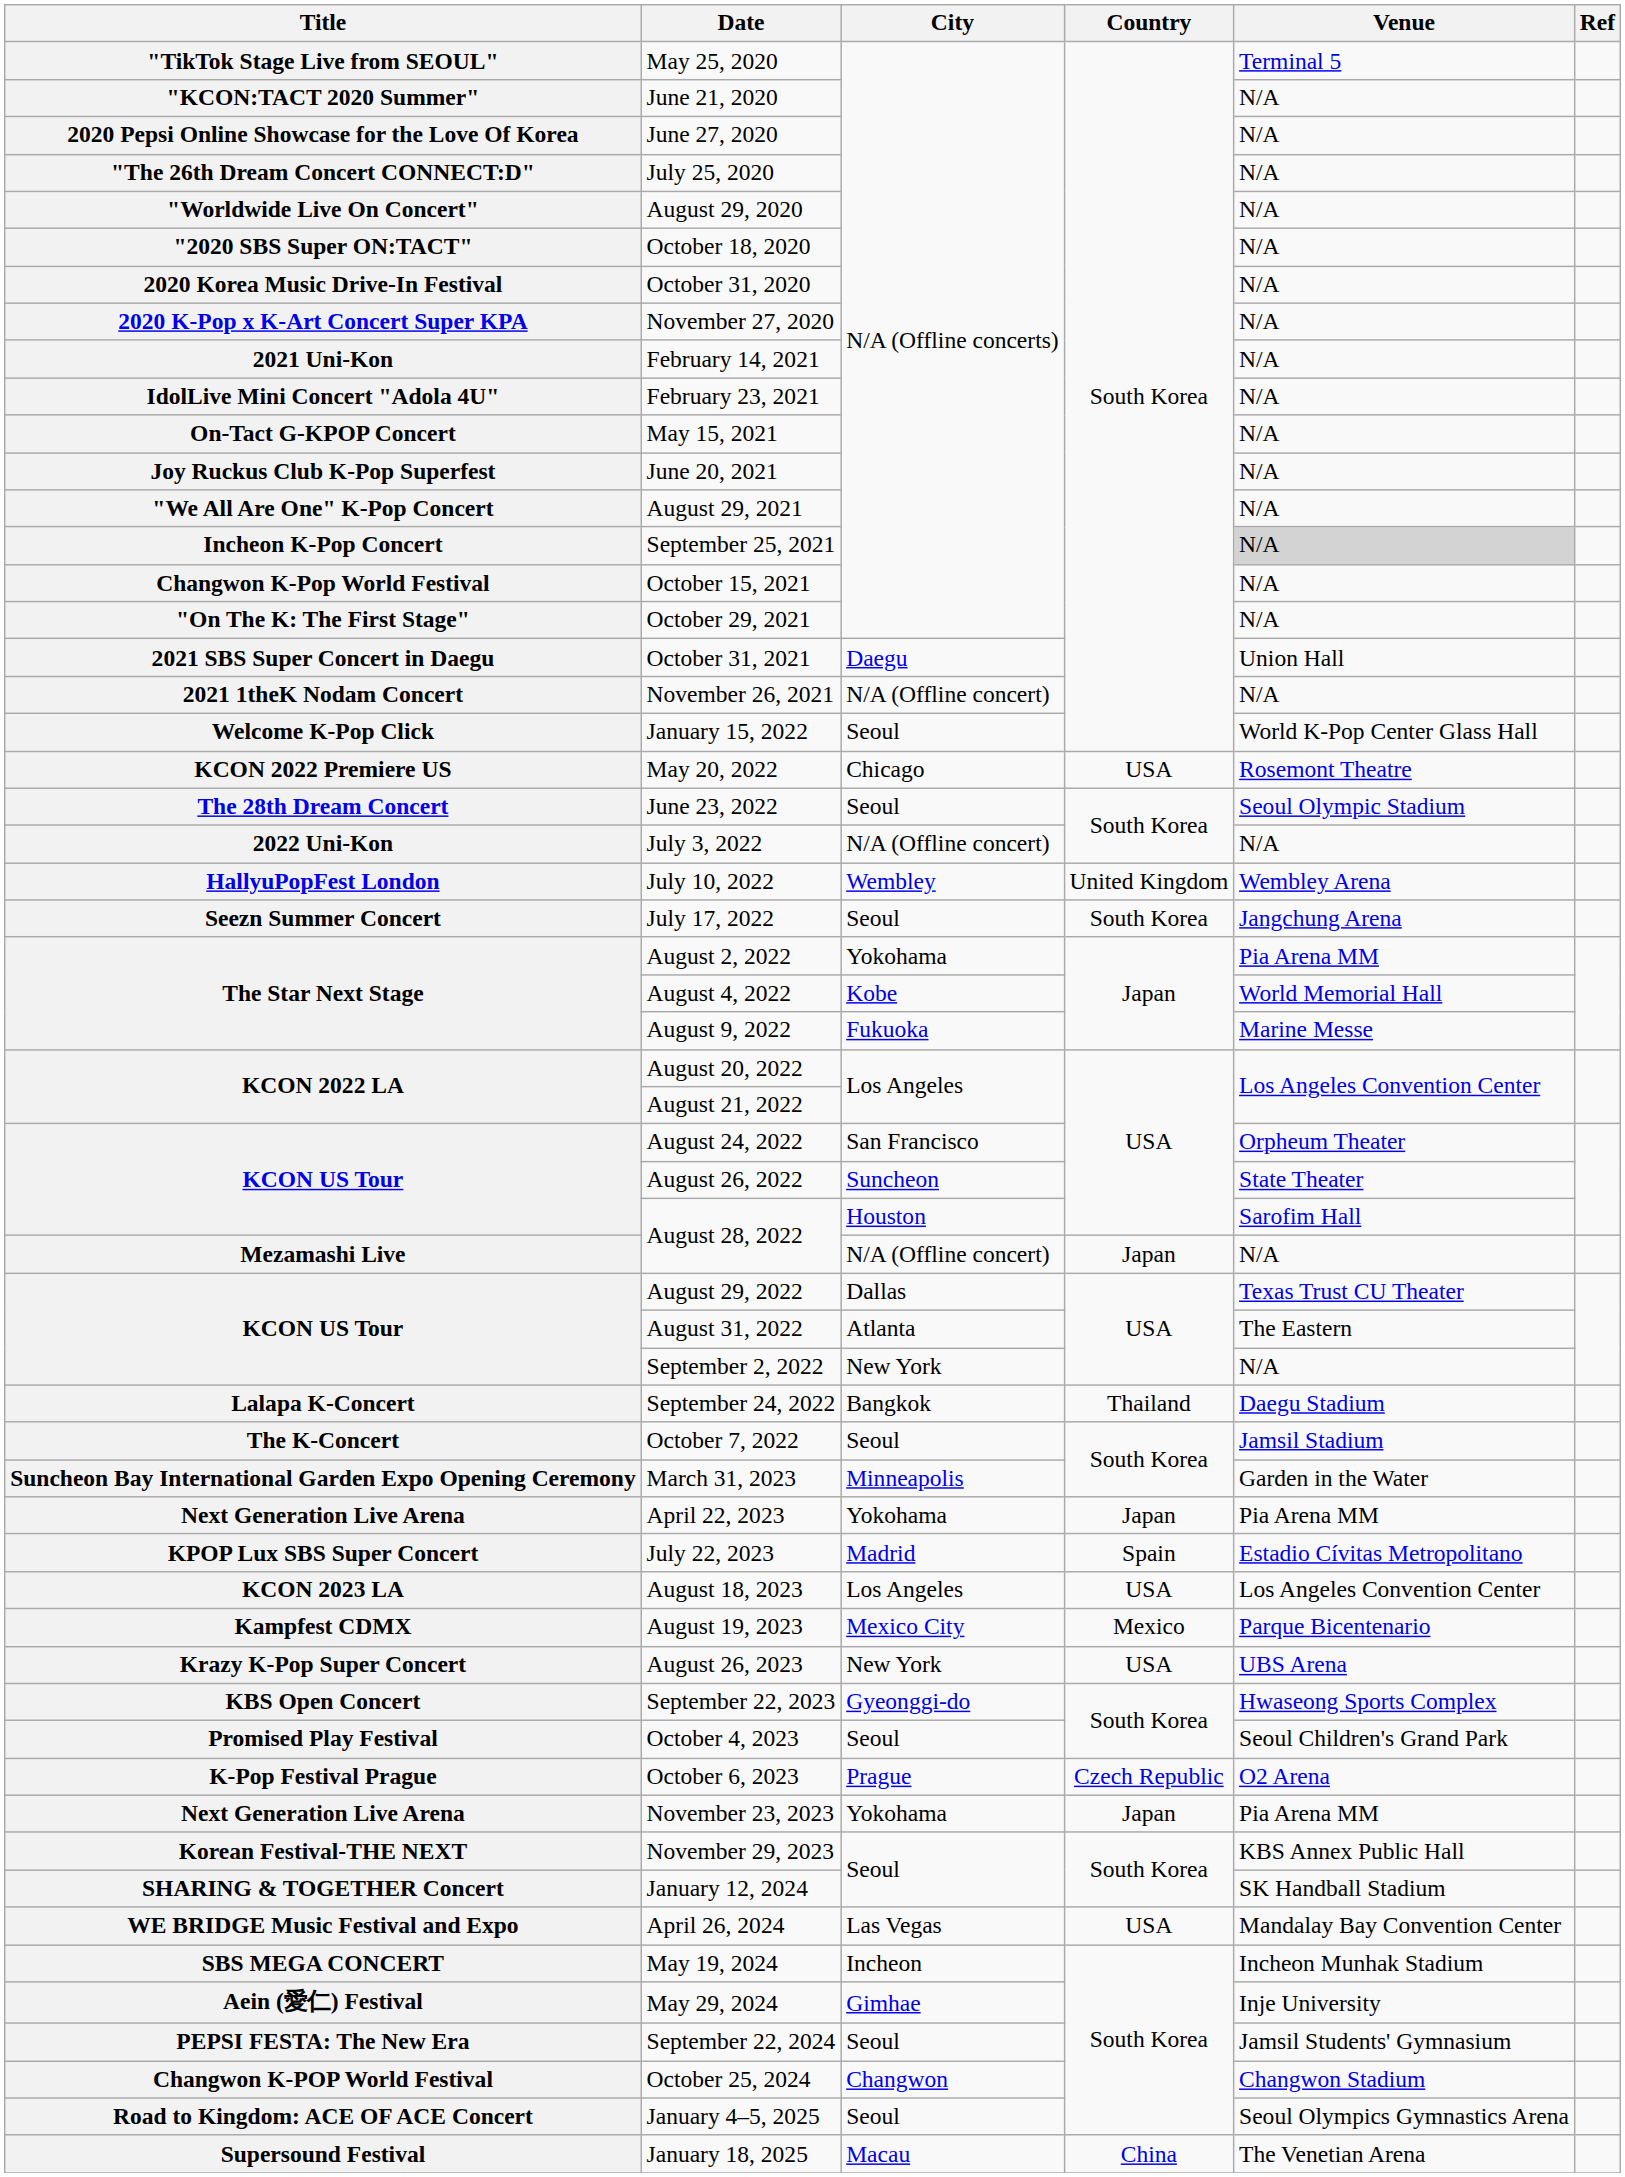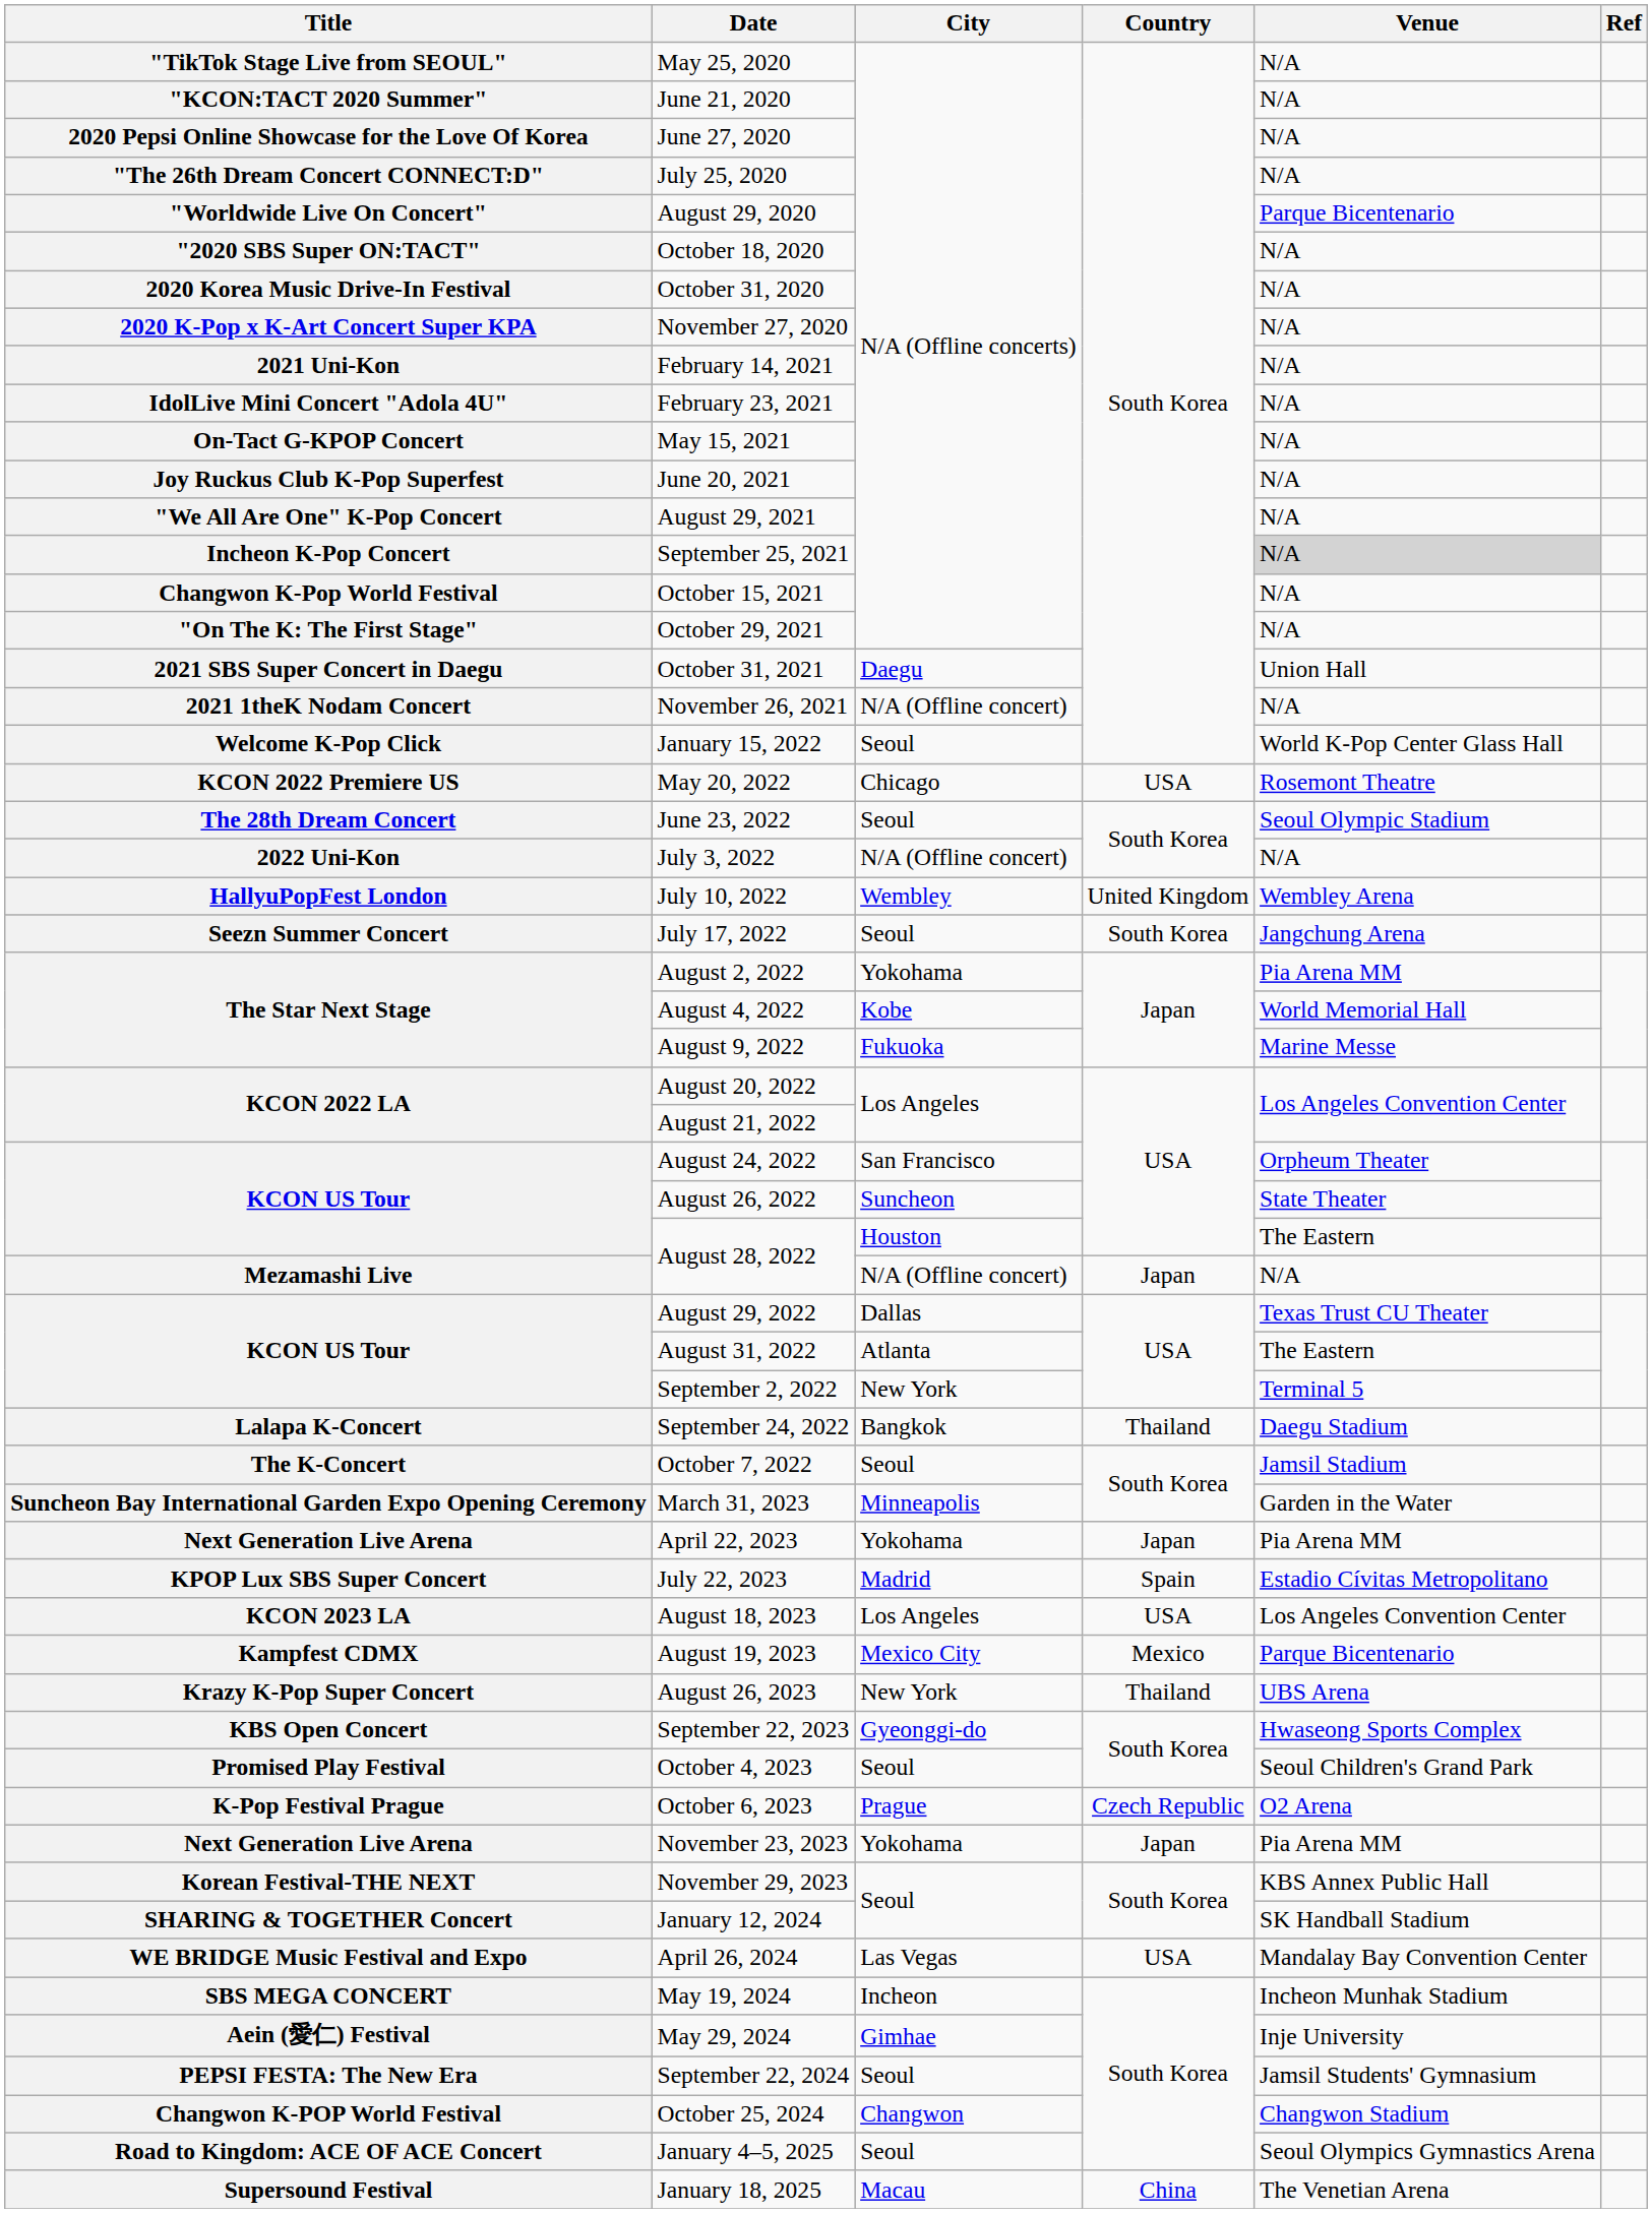May 25, 2020 | Venue: Terminal 5 -> N/A
August 29, 2020 | Venue: N/A -> Parque Bicentenario
KCON US Tour / August 28, 2022 | Venue: Sarofim Hall -> The Eastern
September 2, 2022 | Venue: N/A -> Terminal 5
August 26, 2023 | Country: USA -> Thailand
